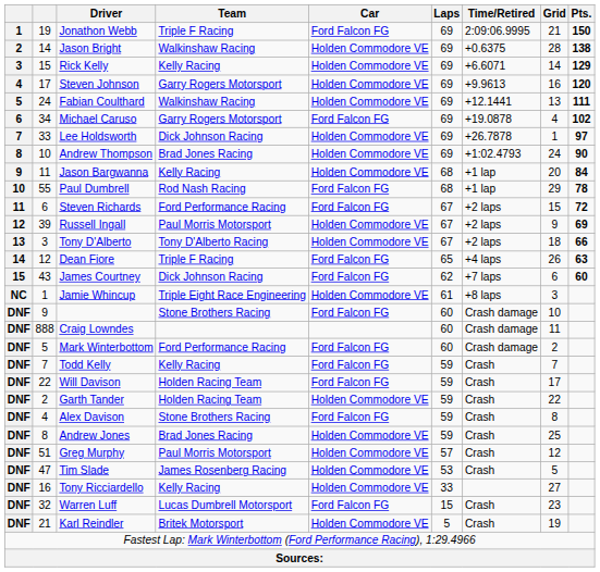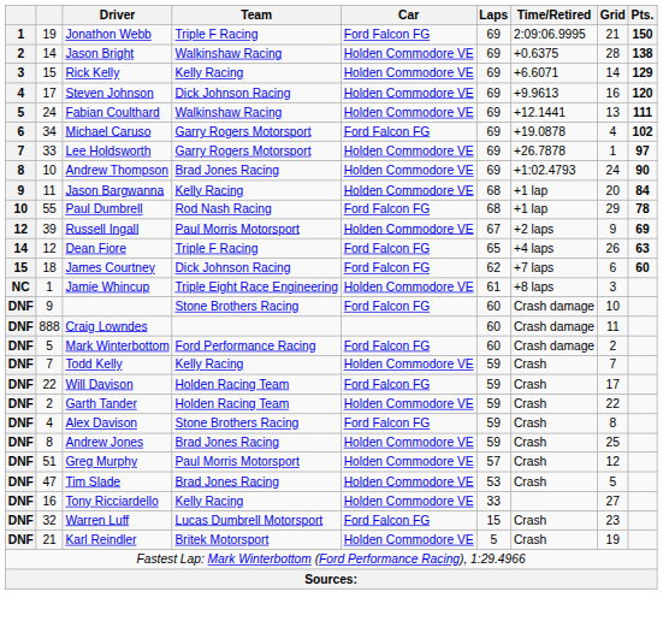Steven Johnson | Team: Garry Rogers Motorsport -> Dick Johnson Racing
Lee Holdsworth | Team: Dick Johnson Racing -> Garry Rogers Motorsport
- row: 11 | 6 | Steven Richards | Ford Performance Racing | Ford Falcon FG | 67 | +2 laps | 15 | 72
- row: 13 | 3 | Tony D'Alberto | Tony D'Alberto Racing | Holden Commodore VE | 67 | +2 laps | 18 | 66
James Courtney | column 2: 43 -> 18
Todd Kelly | Car: Ford Falcon FG -> Holden Commodore VE
Tim Slade | Team: James Rosenberg Racing -> Brad Jones Racing
